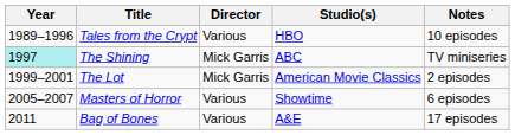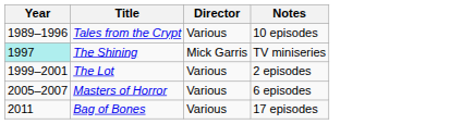- column: Studio(s) | HBO | ABC | American Movie Classics | Showtime | A&E
The Lot | Director: Mick Garris -> Various
